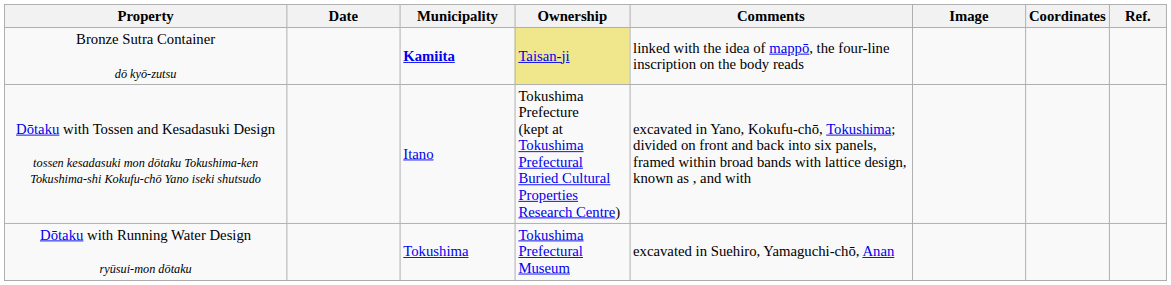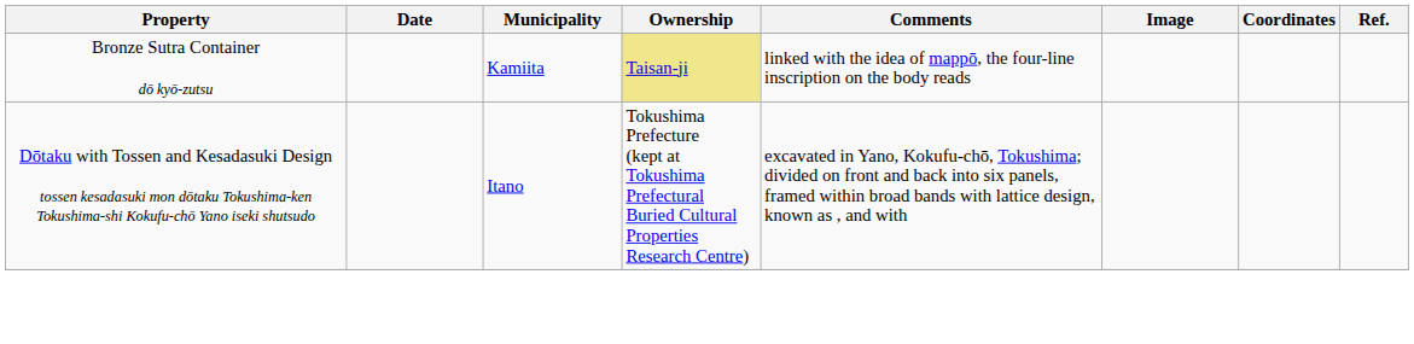Bronze Sutra Container dō kyō-zutsu | Municipality: bold -> normal
- row: Dōtaku with Running Water Design ryūsui-mon dōtaku | Tokushima | Tokushima Prefectural Museum | excavated in Suehiro, Yamaguchi-chō, Anan
